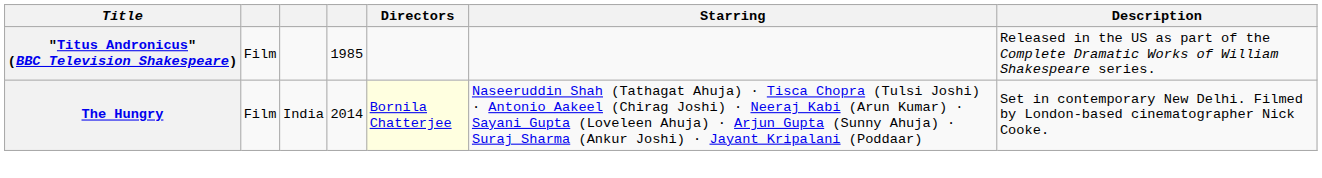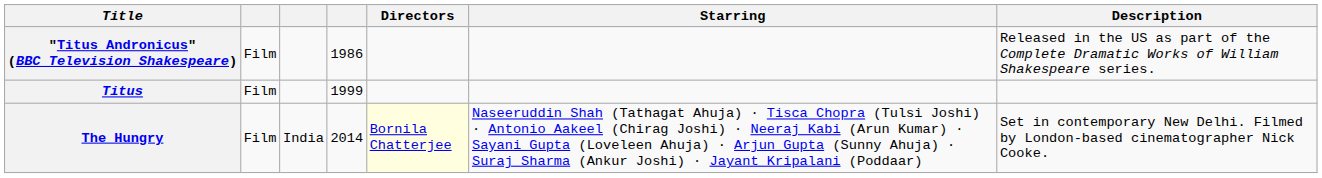"Titus Andronicus" (BBC Television Shakespeare) | column 4: 1985 -> 1986
+ row: Titus | Film | 1999
